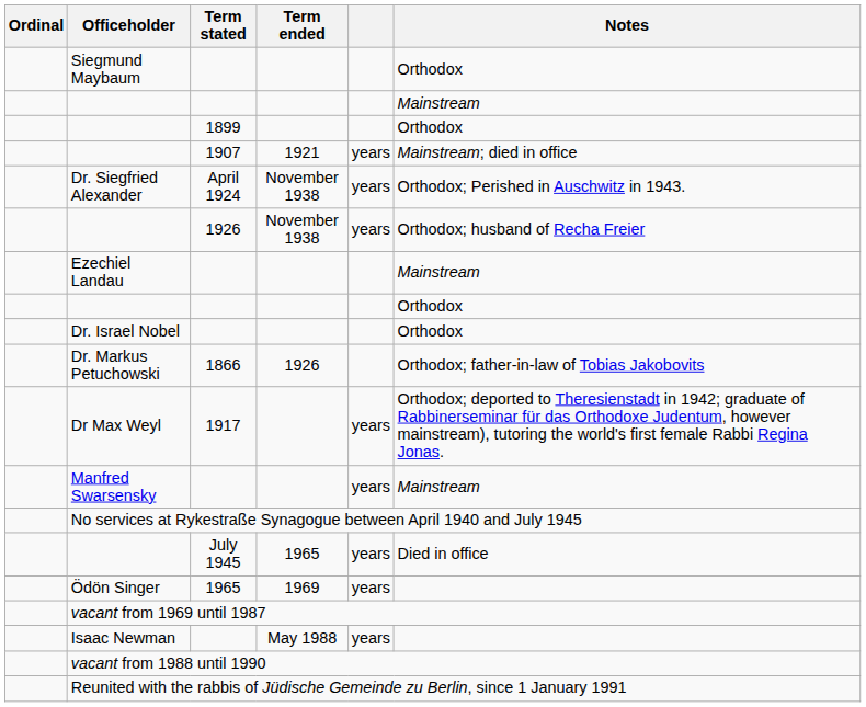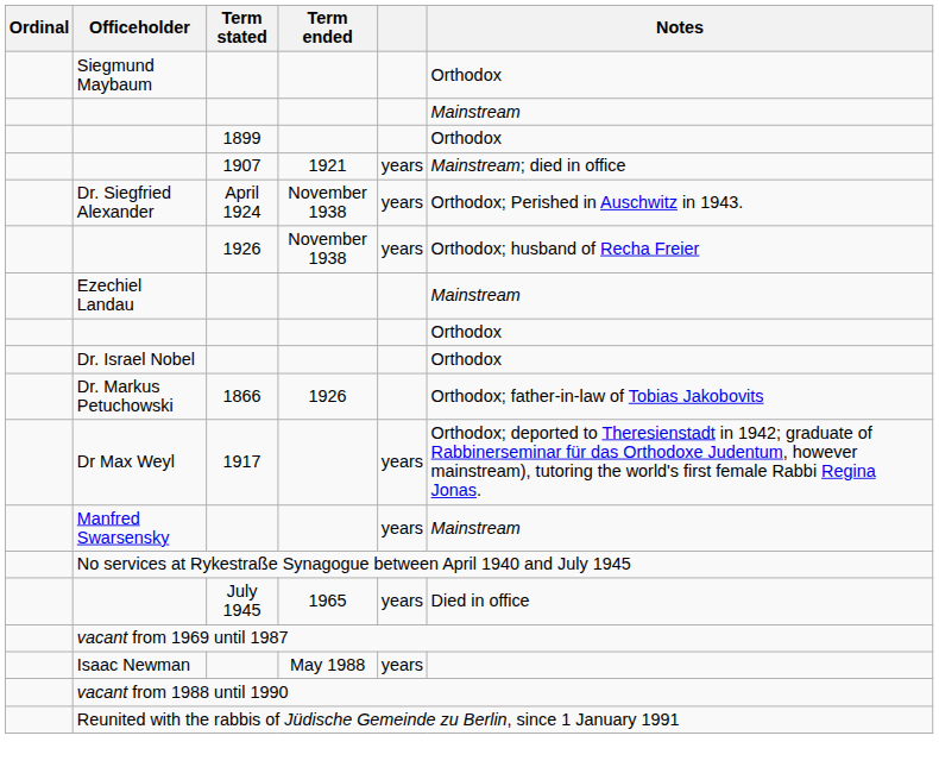- row: Ödön Singer | 1965 | 1969 | years
